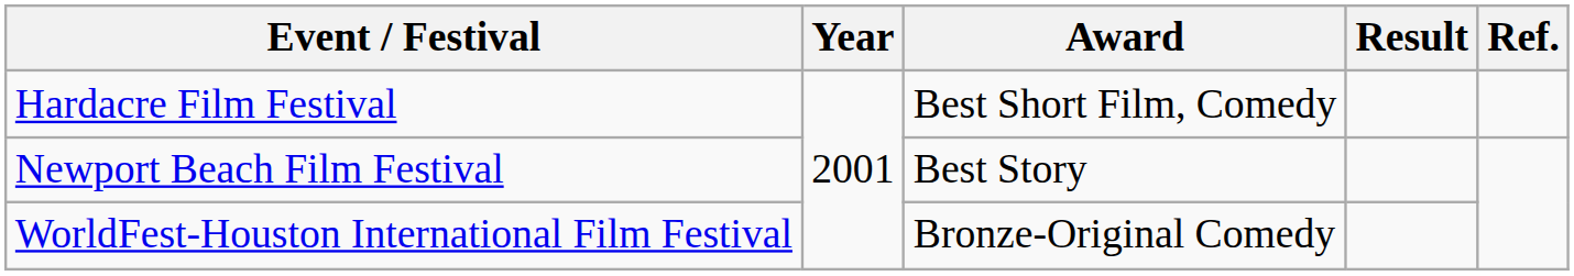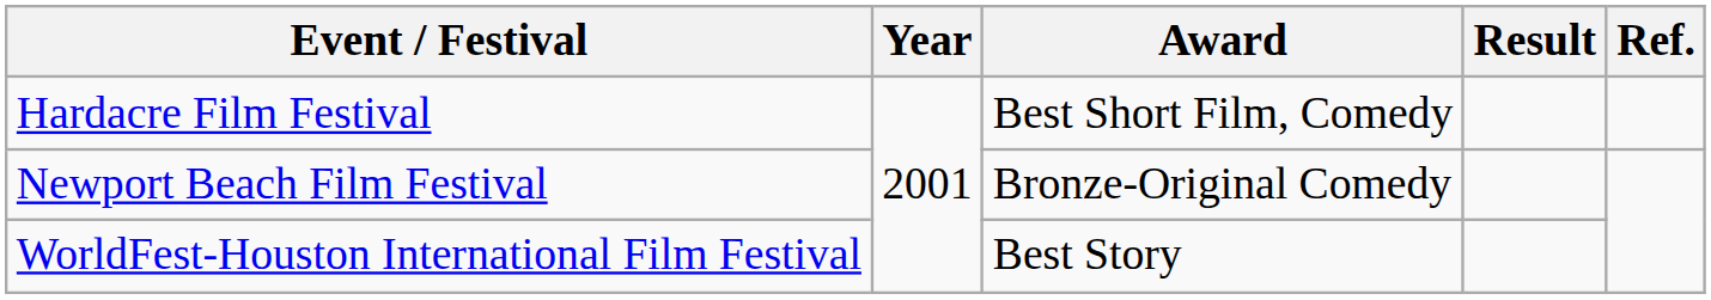Newport Beach Film Festival | Award: Best Story -> Bronze-Original Comedy
WorldFest-Houston International Film Festival | Award: Bronze-Original Comedy -> Best Story
